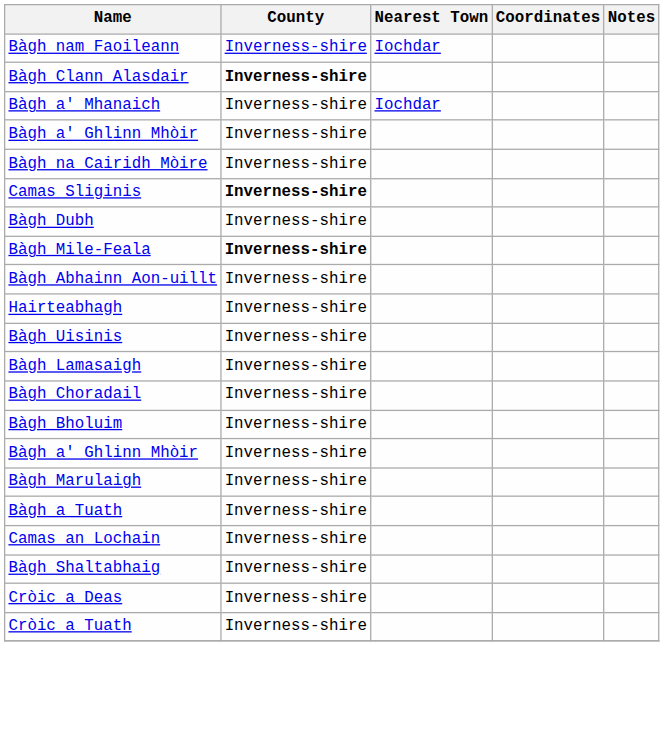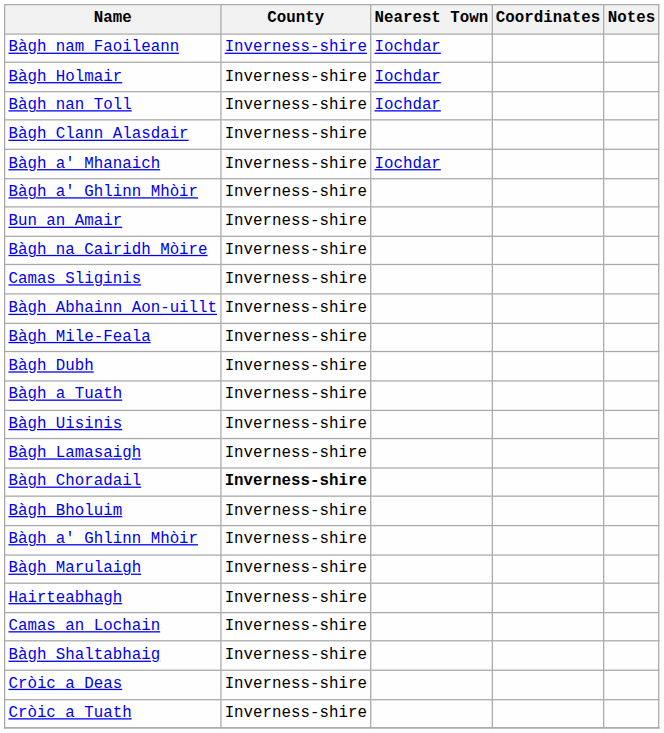+ row: Bàgh Holmair | Inverness-shire | Iochdar
+ row: Bàgh nan Toll | Inverness-shire | Iochdar
Bàgh Clann Alasdair | County: bold -> normal
+ row: Bun an Amair | Inverness-shire
Camas Sliginis | County: bold -> normal
rows swapped: Bàgh Dubh <-> Bàgh Abhainn Aon-uillt
Bàgh Mile-Feala | County: bold -> normal
rows swapped: Bàgh a Tuath <-> Hairteabhagh
Bàgh Choradail | County: normal -> bold
